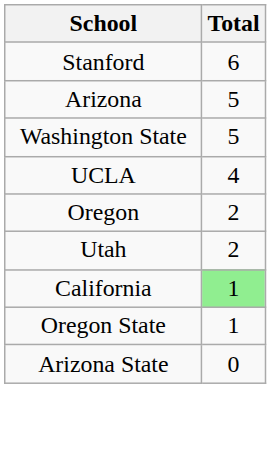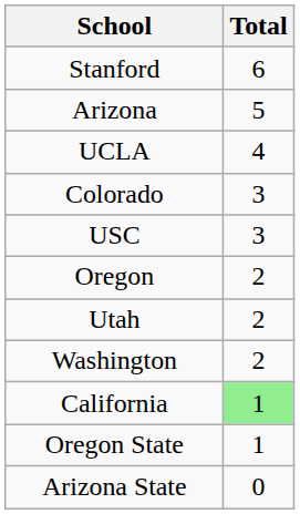- row: Washington State | 5
+ row: Colorado | 3
+ row: USC | 3
+ row: Washington | 2
